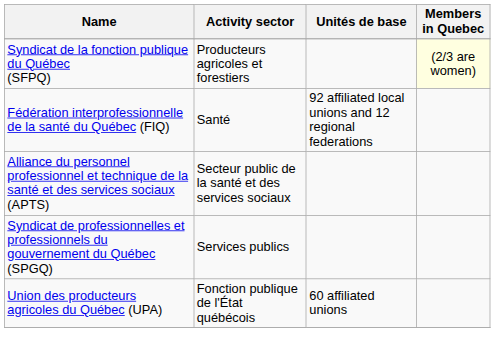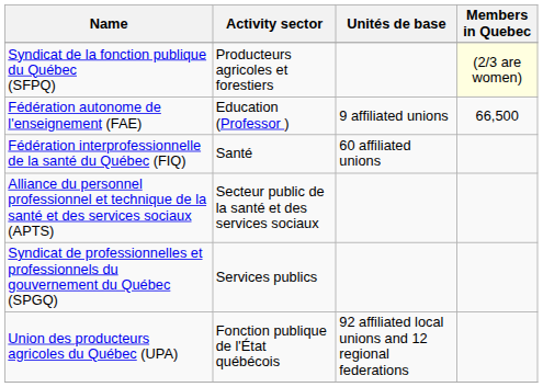+ row: Fédération autonome de l'enseignement (FAE) | Education (Professor ) | 9 affiliated unions | 66,500
Fédération interprofessionnelle de la santé du Québec (FIQ) | Unités de base: 92 affiliated local unions and 12 regional federations -> 60 affiliated unions
Union des producteurs agricoles du Québec (UPA) | Unités de base: 60 affiliated unions -> 92 affiliated local unions and 12 regional federations
